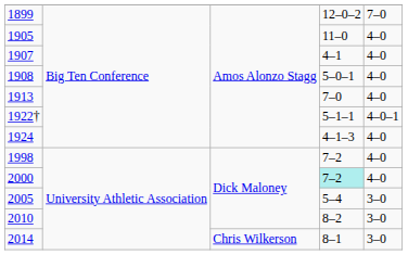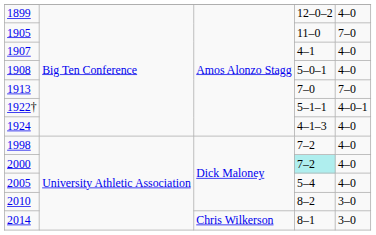1899 | column 5: 7–0 -> 4–0
1905 | column 5: 4–0 -> 7–0
1913 | column 5: 4–0 -> 7–0
2005 | column 5: 3–0 -> 4–0
